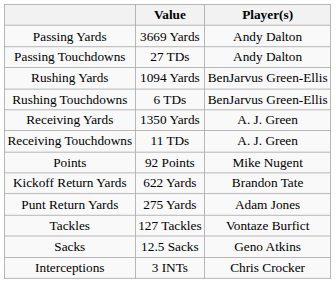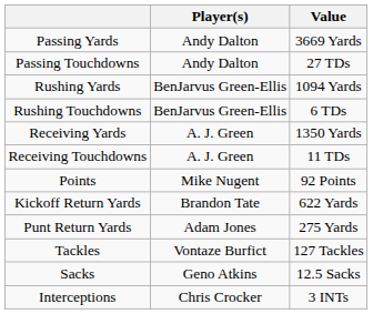columns swapped: Player(s) <-> Value
